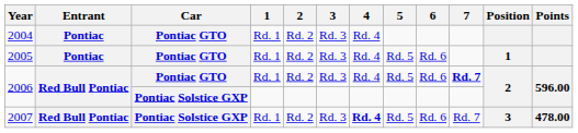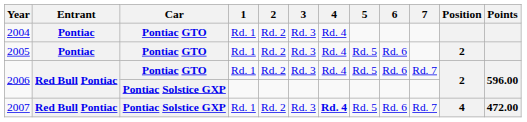2005 | Position: 1 -> 2
2006 / Pontiac GTO | 7: bold -> normal
2007 | Position: 3 -> 4
2007 | Points: 478.00 -> 472.00
